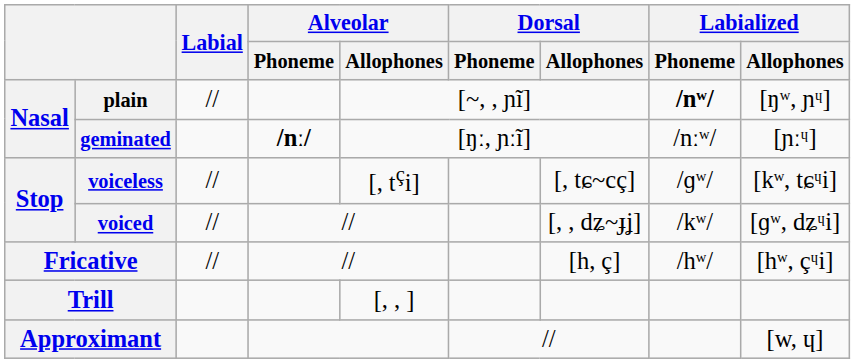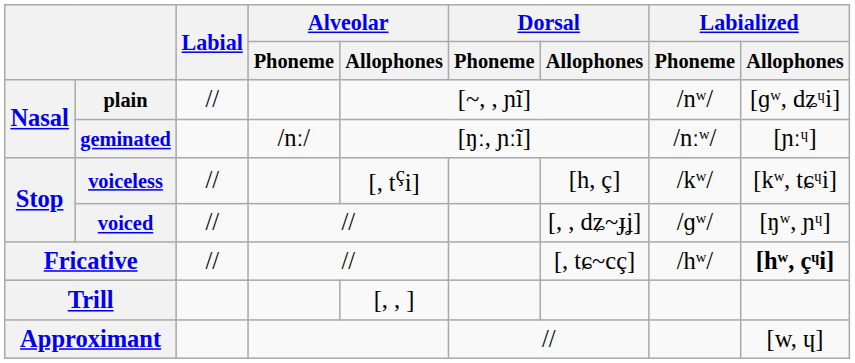plain | Labialized / Phoneme: bold -> normal
plain | Labialized / Allophones: [ŋʷ, ɲᶣ] -> [ɡʷ, dʑᶣi]
geminated | Alveolar / Phoneme: bold -> normal
voiceless | Dorsal / Allophones: [, tɕ~cç] -> [h, ç]
voiceless | Labialized / Phoneme: /ɡʷ/ -> /kʷ/
voiced | Labialized / Phoneme: /kʷ/ -> /ɡʷ/
voiced | Labialized / Allophones: [ɡʷ, dʑᶣi] -> [ŋʷ, ɲᶣ]
Fricative | Dorsal / Allophones: [h, ç] -> [, tɕ~cç]
Fricative | Labialized / Allophones: normal -> bold
